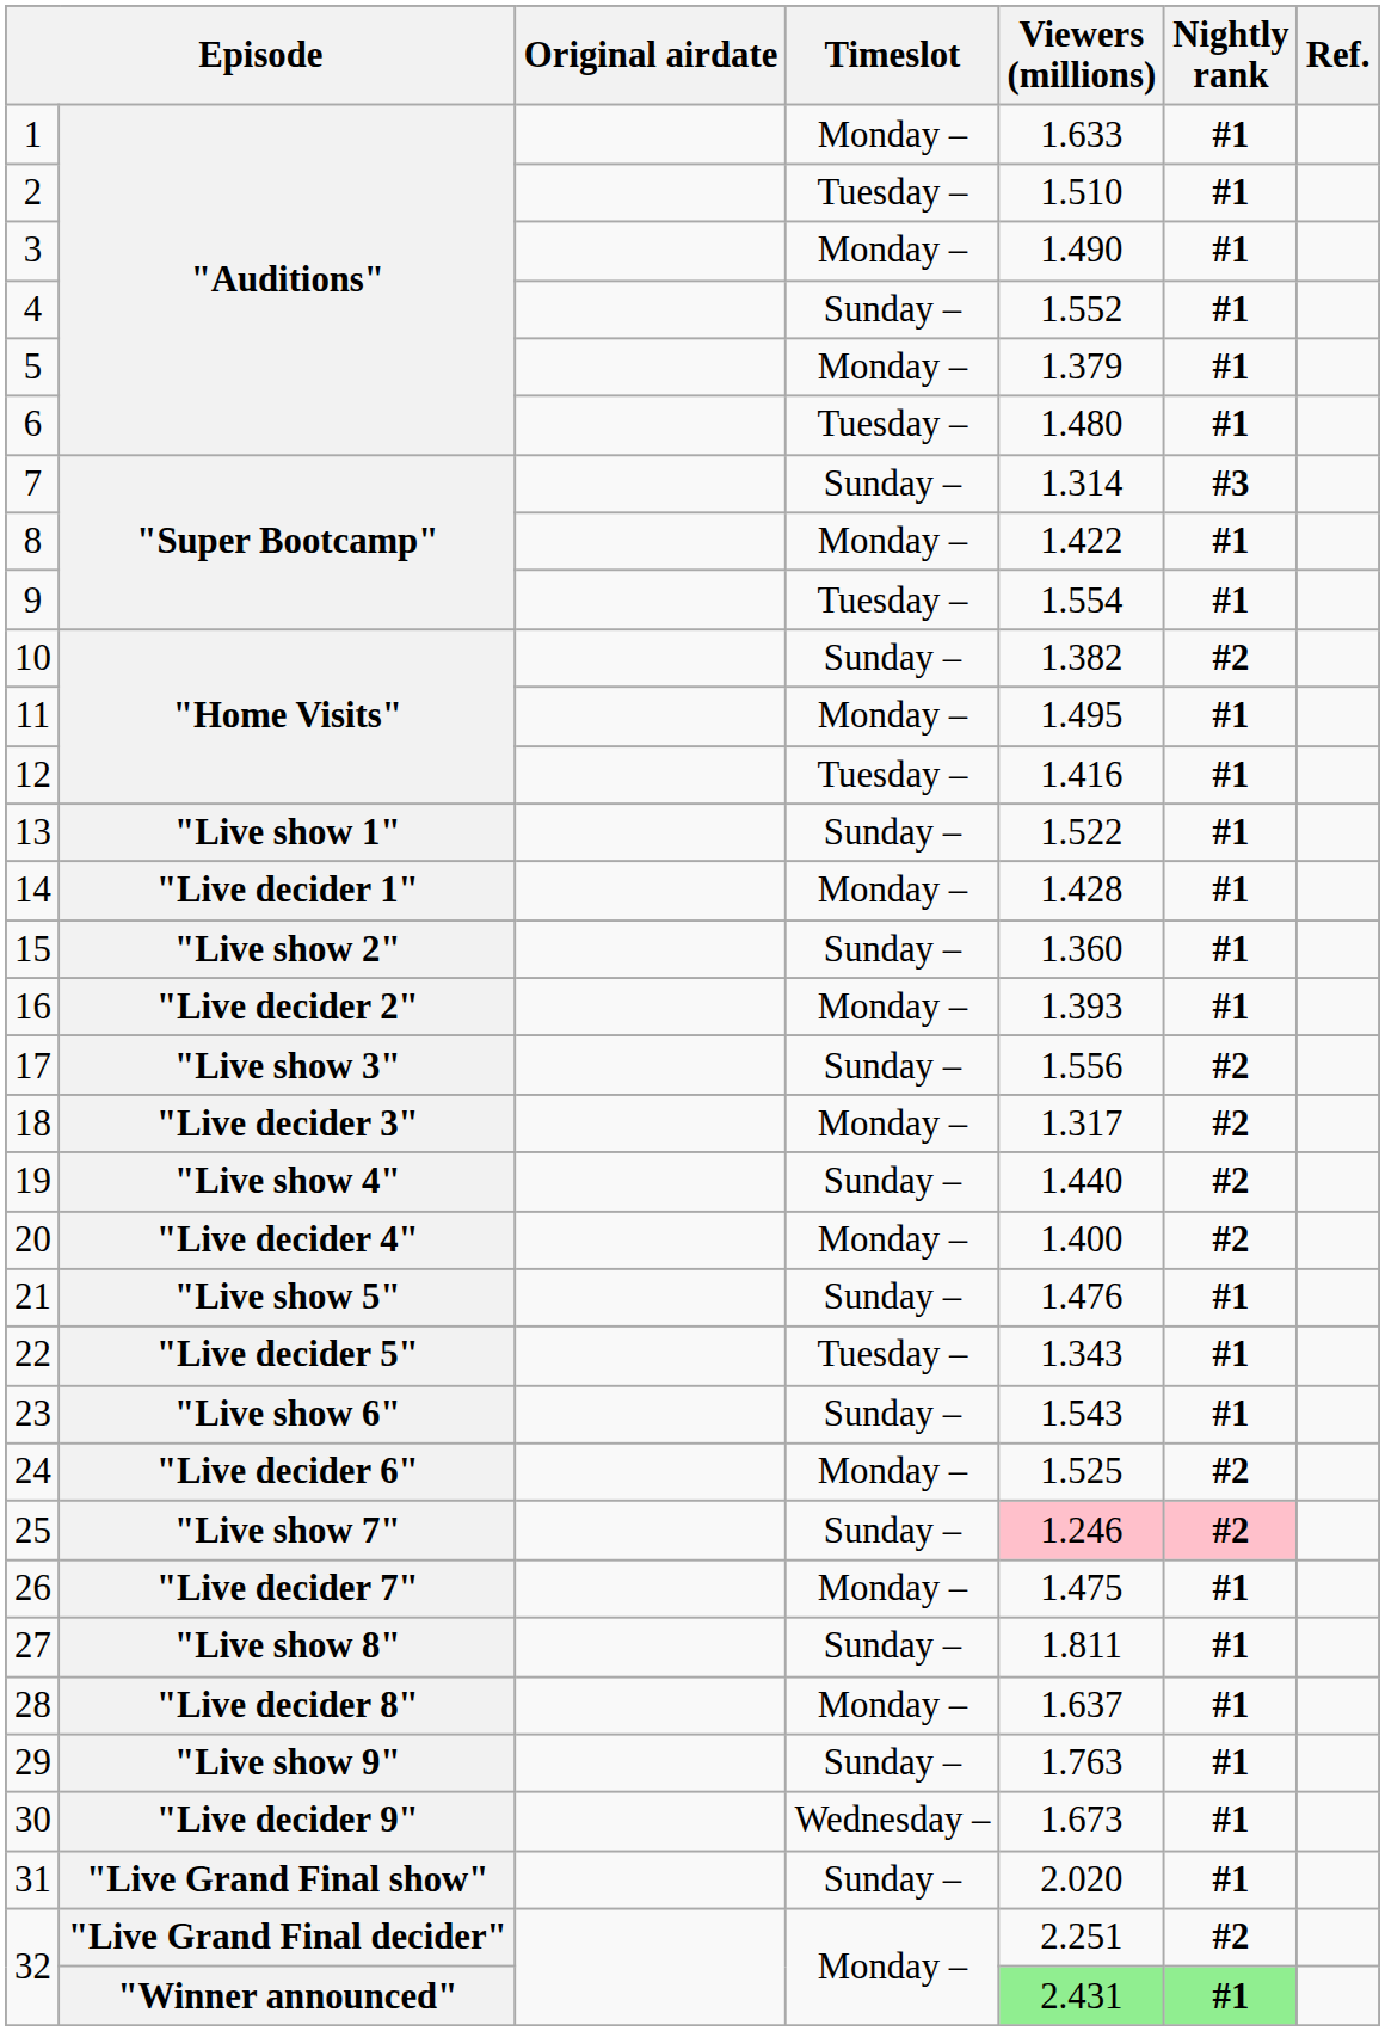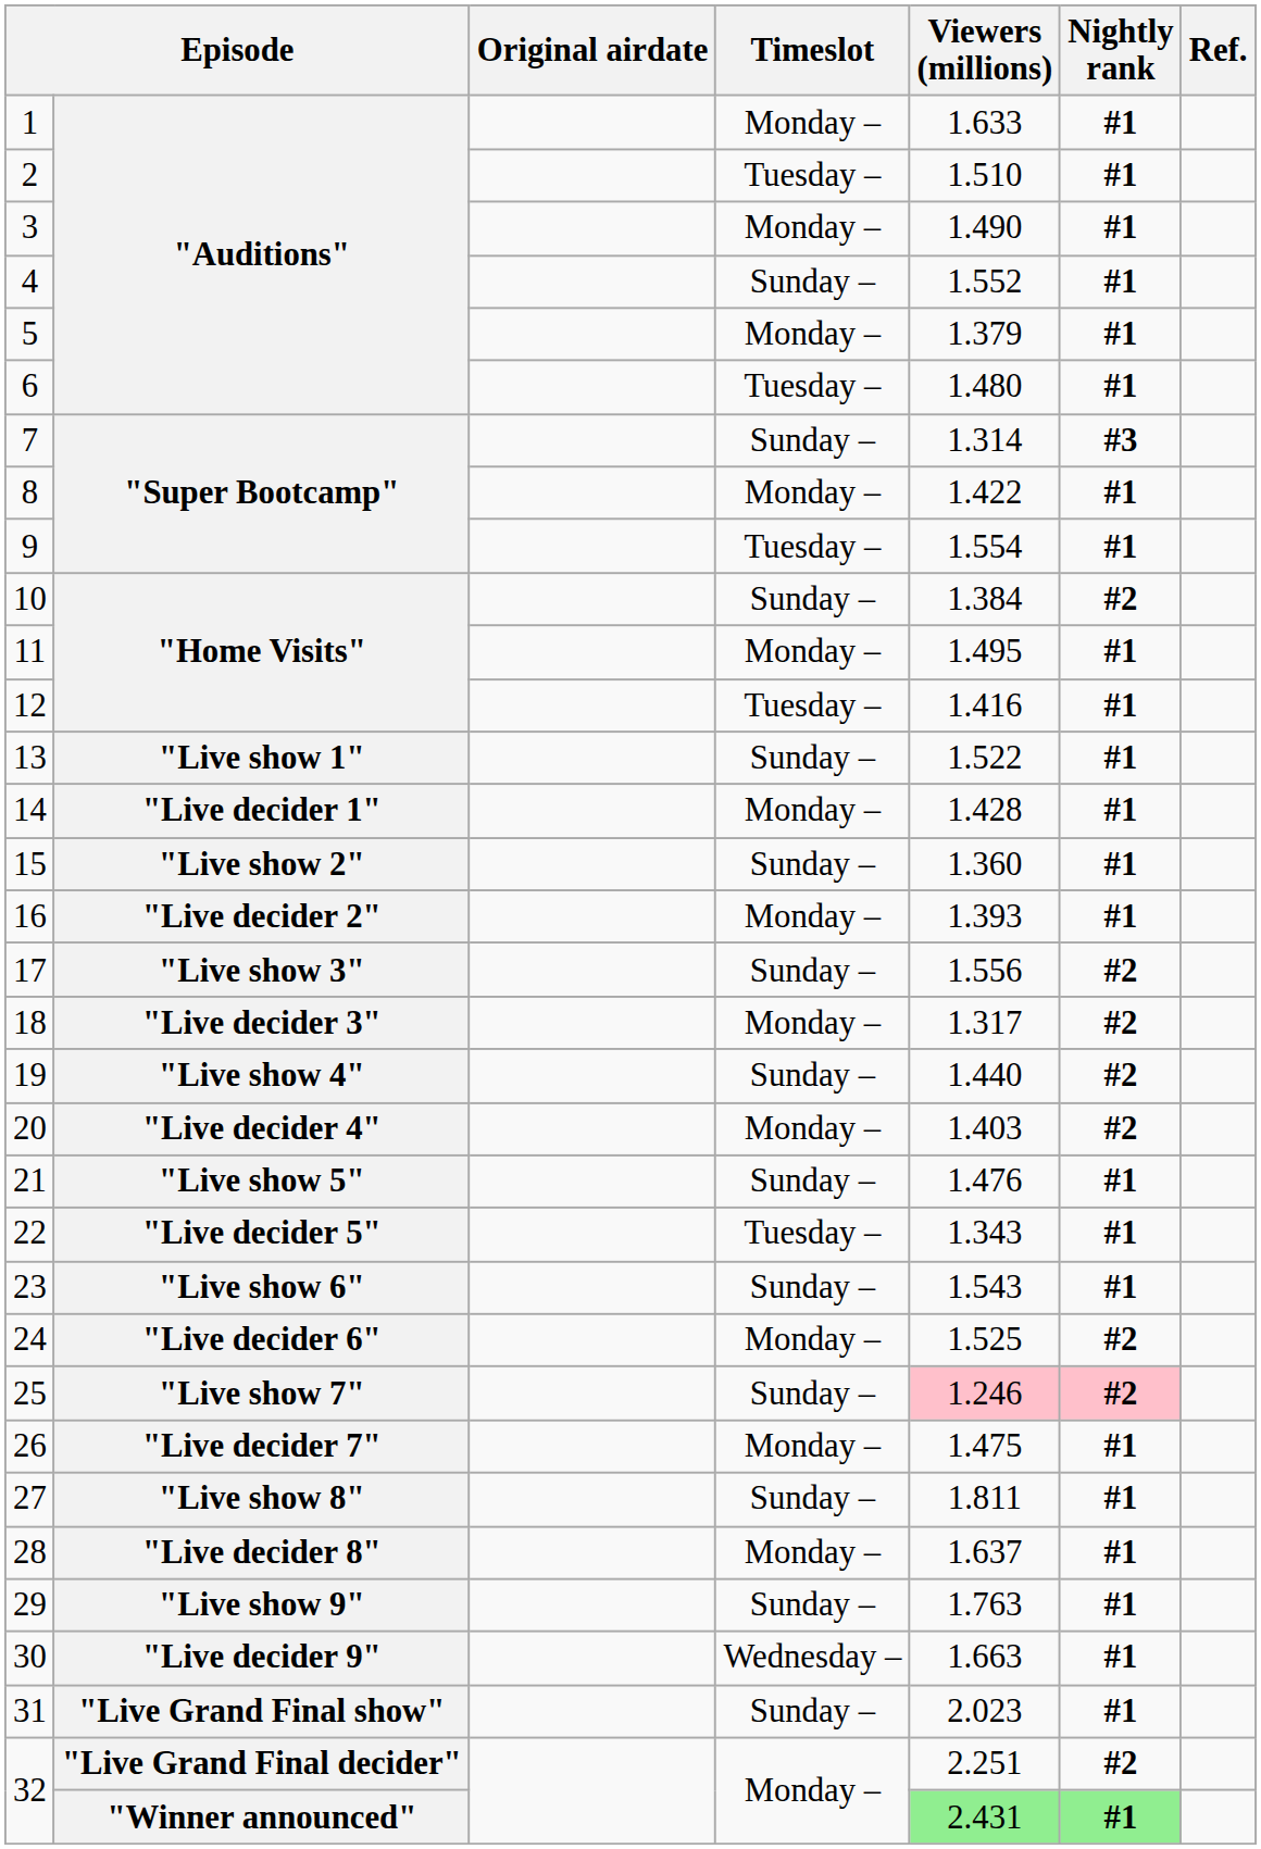10 | Viewers (millions): 1.382 -> 1.384
20 | Viewers (millions): 1.400 -> 1.403
30 | Viewers (millions): 1.673 -> 1.663
31 | Viewers (millions): 2.020 -> 2.023
